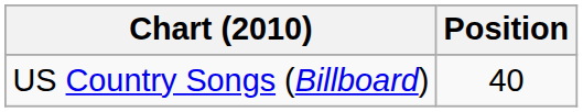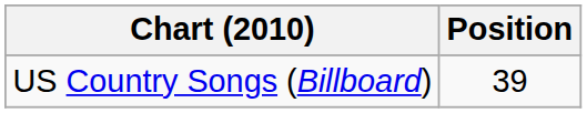US Country Songs (Billboard) | Position: 40 -> 39
